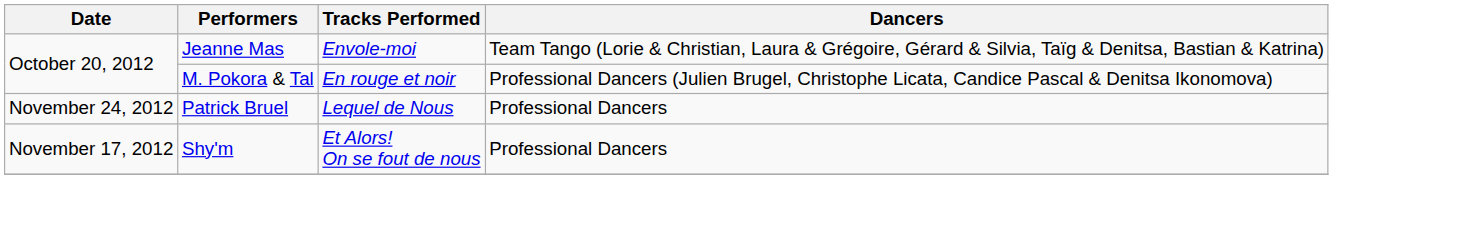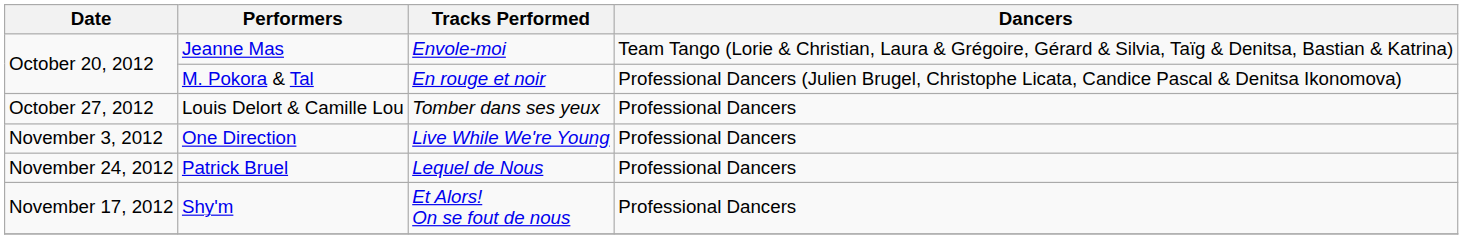+ row: October 27, 2012 | Louis Delort & Camille Lou | Tomber dans ses yeux | Professional Dancers
+ row: November 3, 2012 | One Direction | Live While We're Young | Professional Dancers
